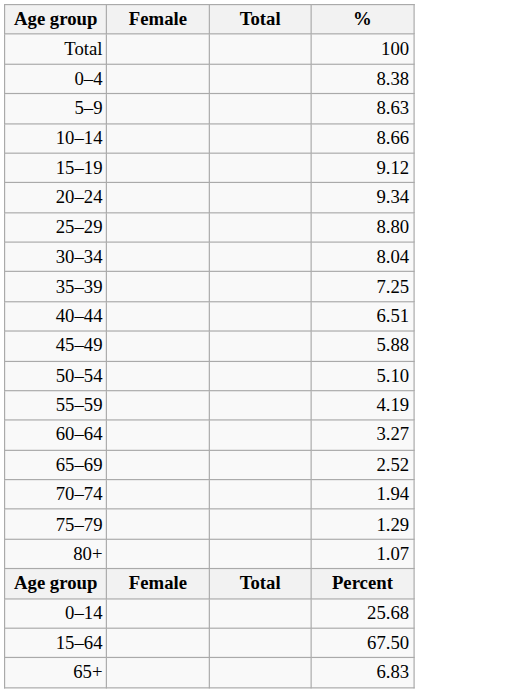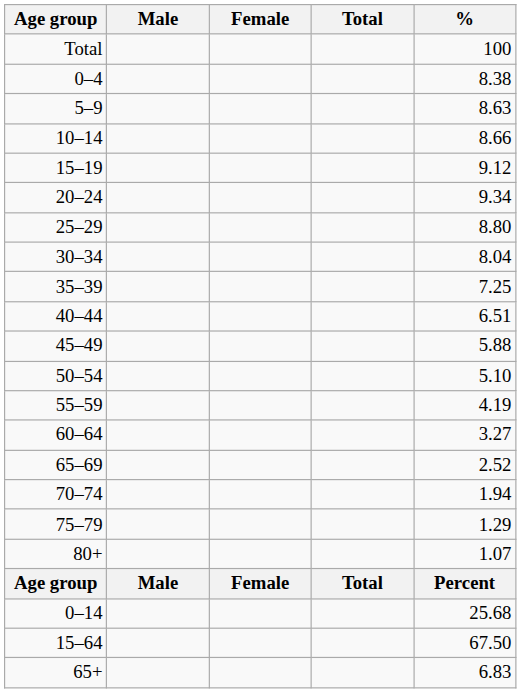+ column: Male | Male
